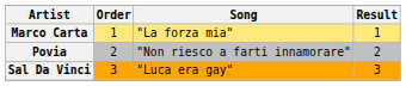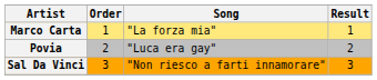Povia | Song: "Non riesco a farti innamorare" -> "Luca era gay"
Sal Da Vinci | Song: "Luca era gay" -> "Non riesco a farti innamorare"
